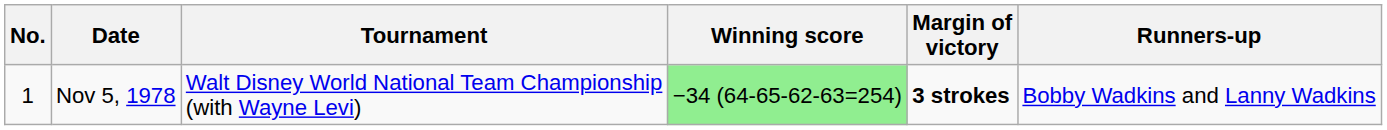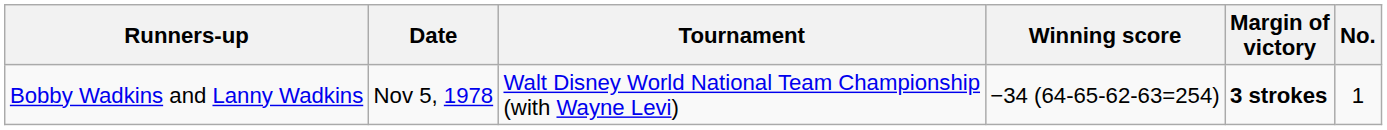columns swapped: No. <-> Runners-up
Nov 5, 1978 | Winning score: lightgreen background -> no background
